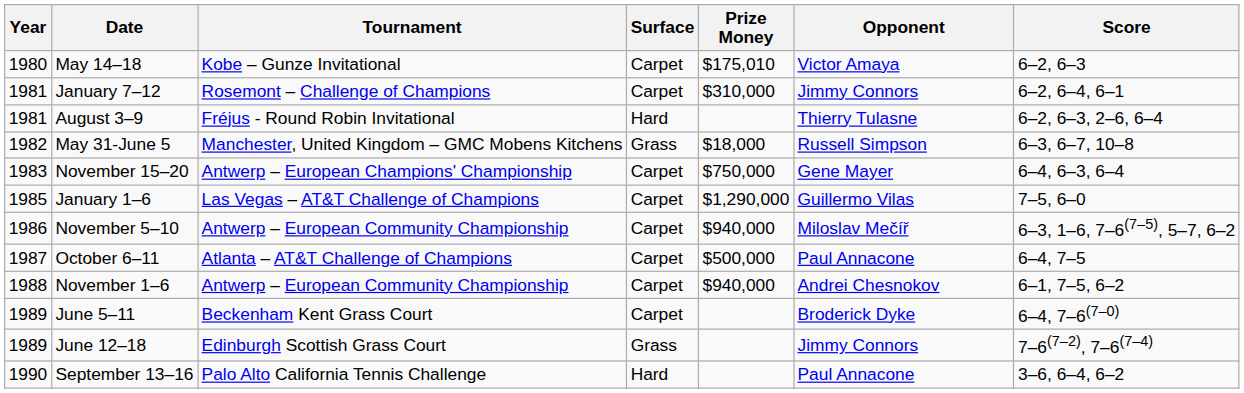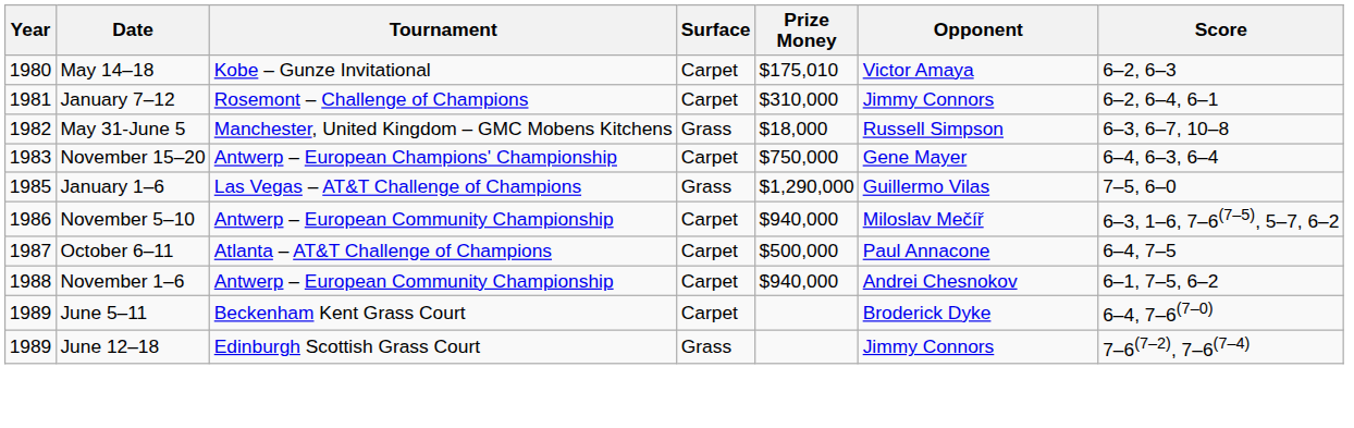- row: 1981 | August 3–9 | Fréjus - Round Robin Invitational | Hard | Thierry Tulasne | 6–2, 6–3, 2–6, 6–4
January 1–6 | Surface: Carpet -> Grass
- row: 1990 | September 13–16 | Palo Alto California Tennis Challenge | Hard | Paul Annacone | 3–6, 6–4, 6–2
